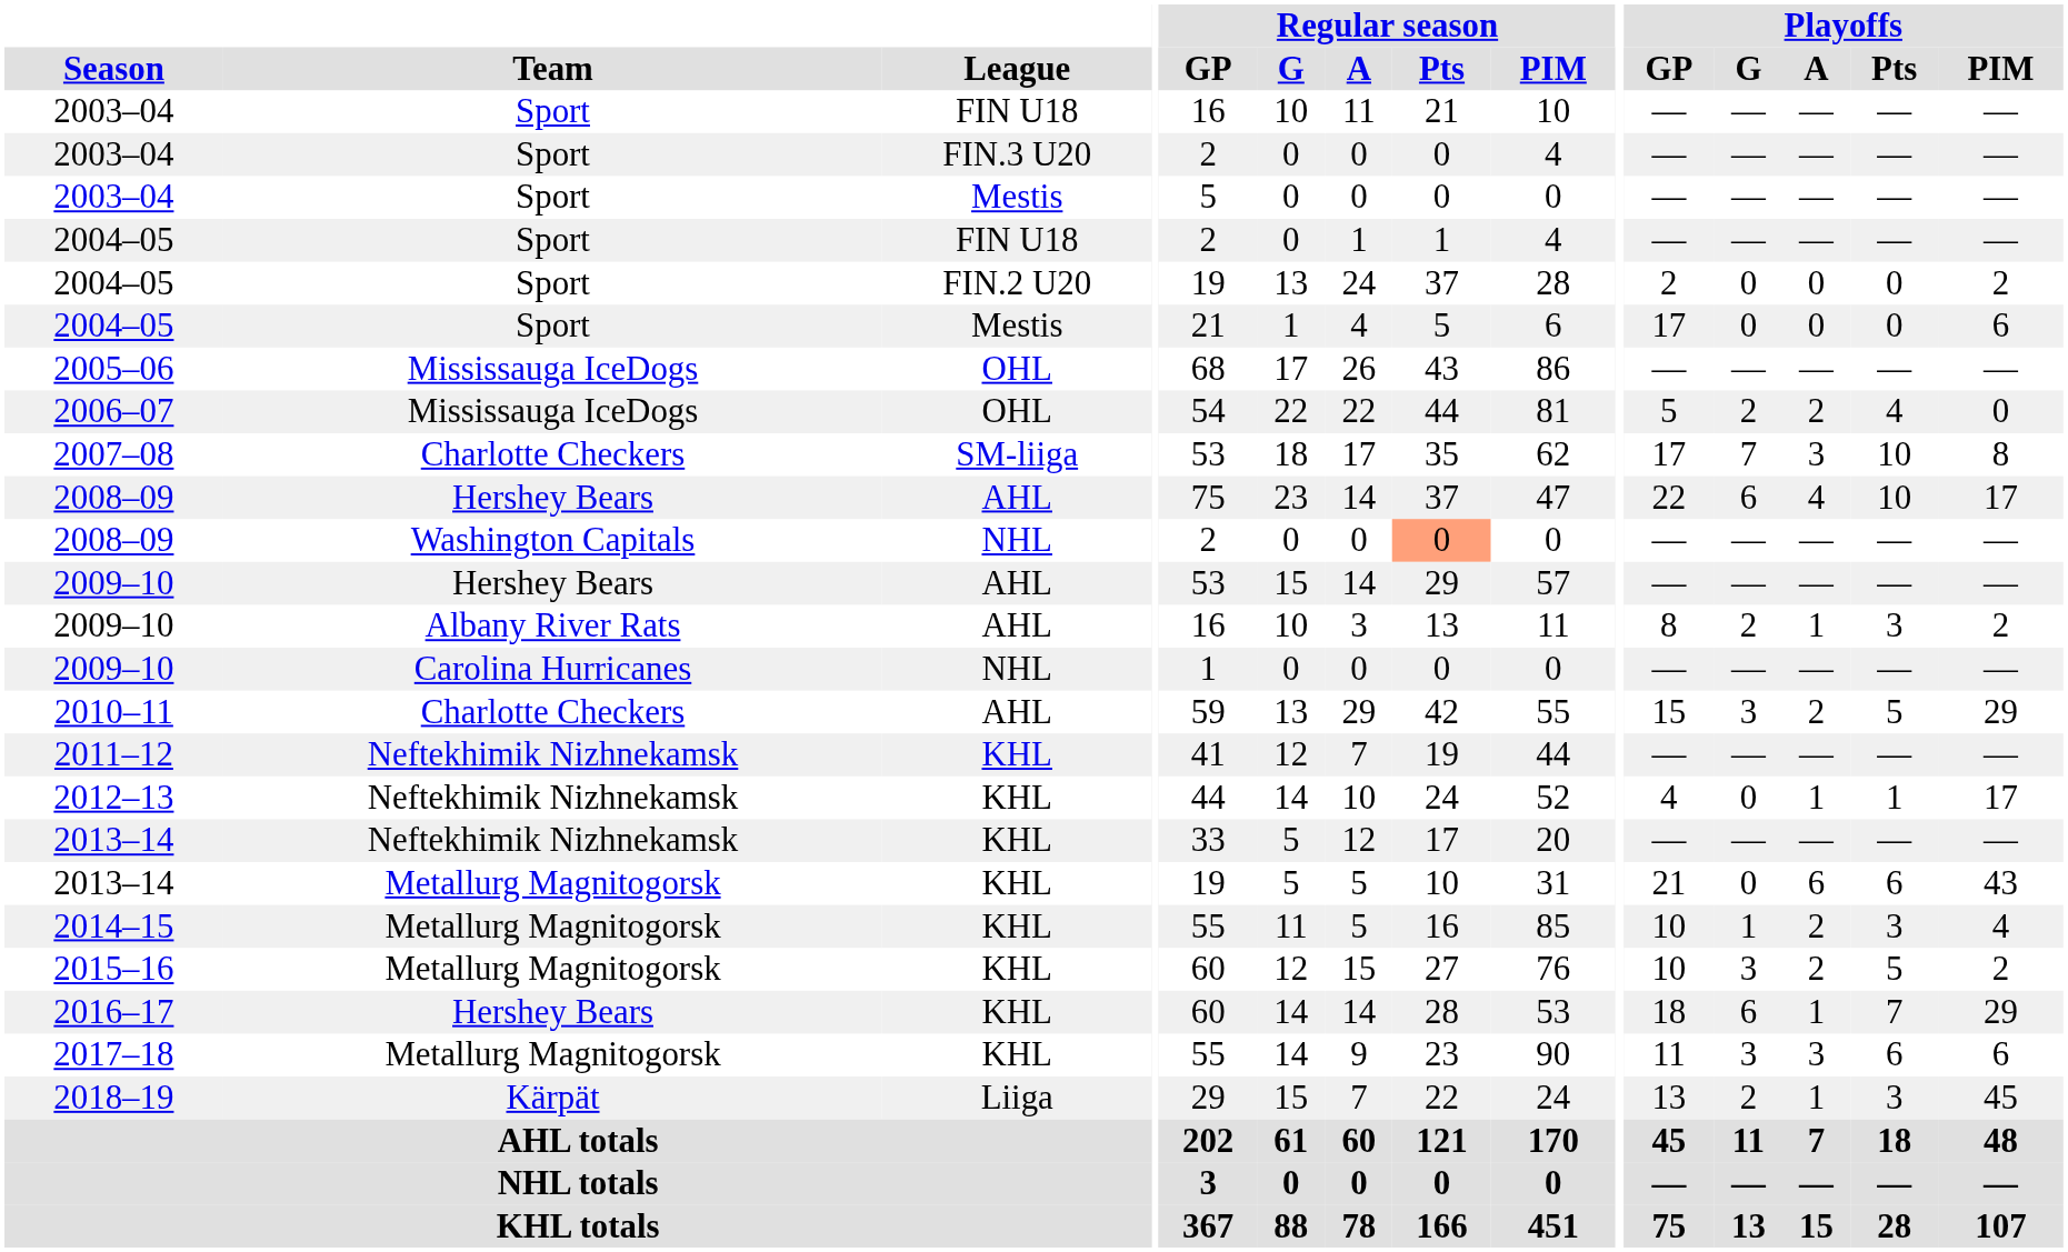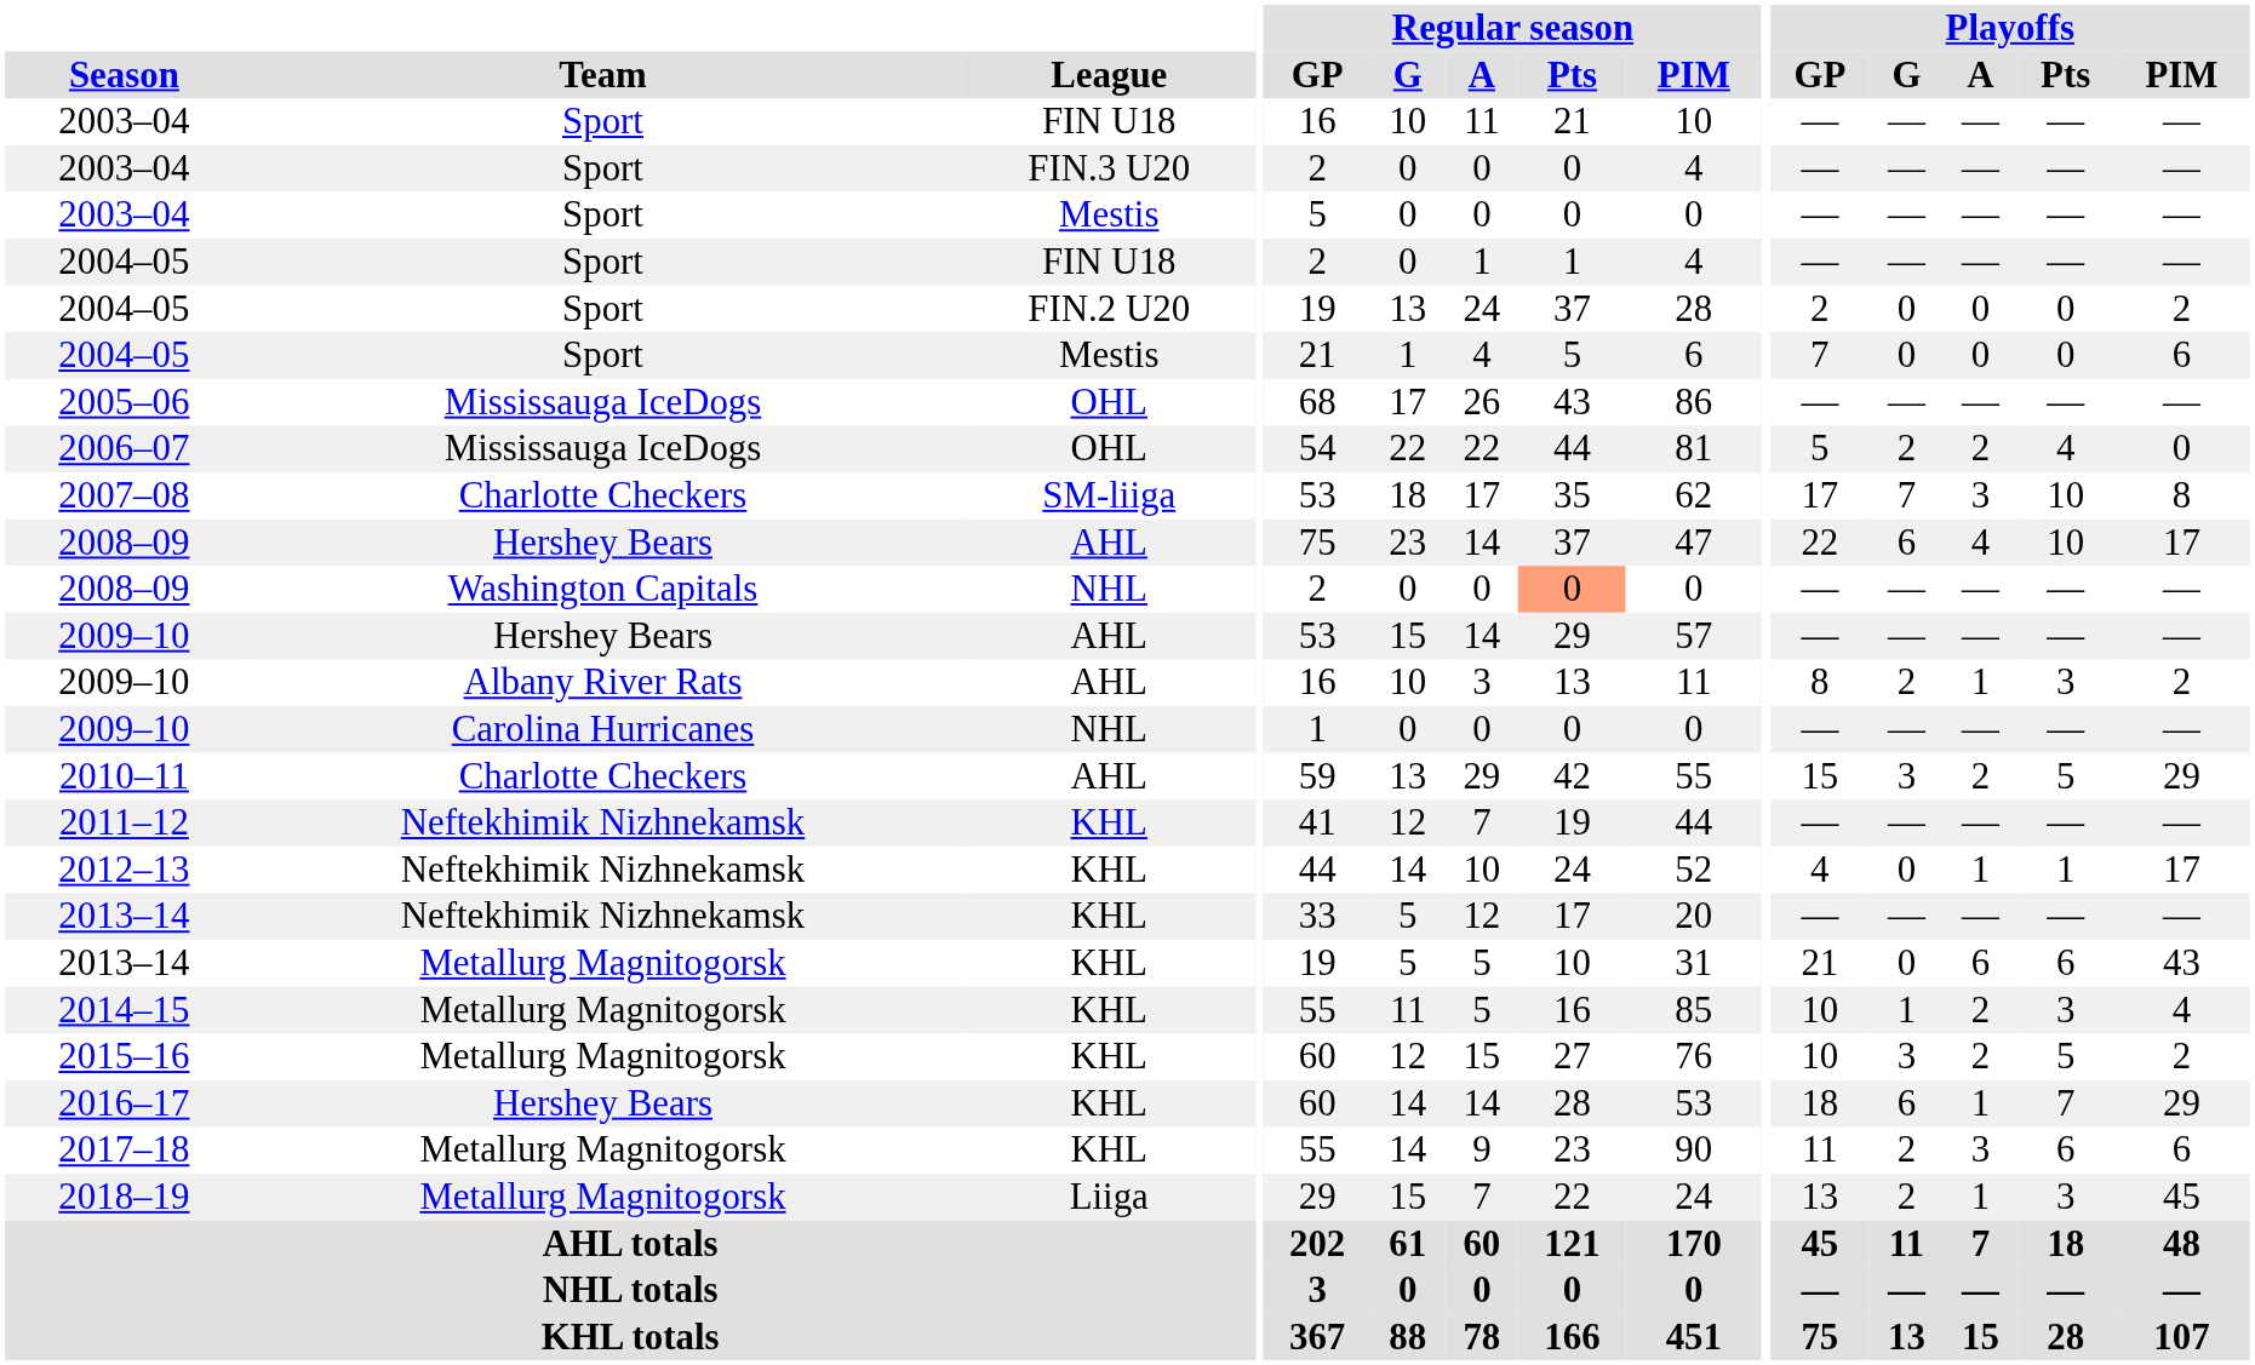2004–05 / Mestis | Playoffs / GP: 17 -> 7
2017–18 | Playoffs / G: 3 -> 2
2018–19 | Team: Kärpät -> Metallurg Magnitogorsk
